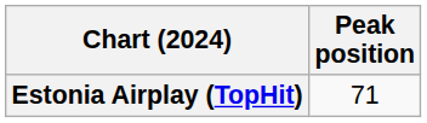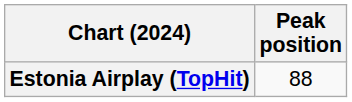Estonia Airplay (TopHit) | Peak position: 71 -> 88
